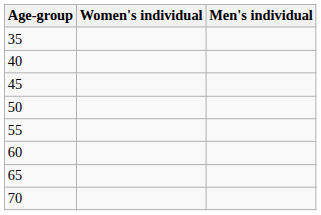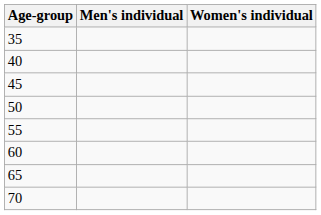columns swapped: Men's individual <-> Women's individual
